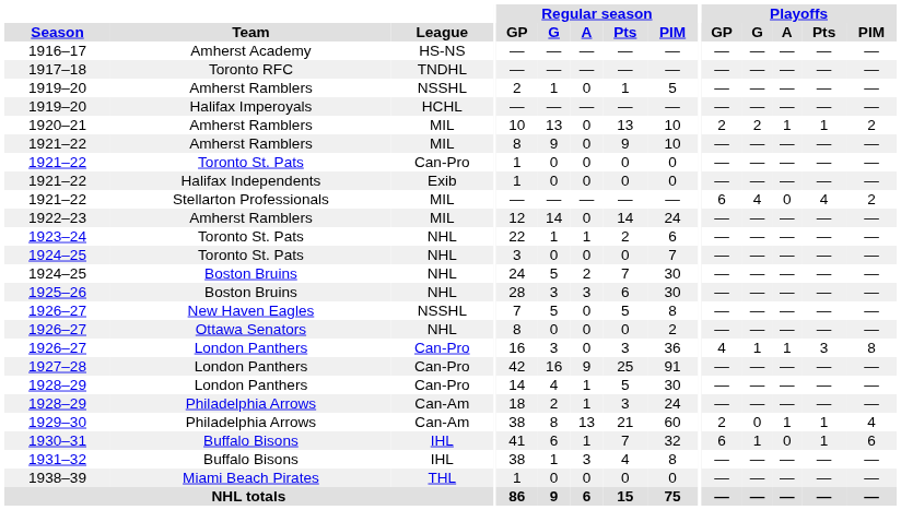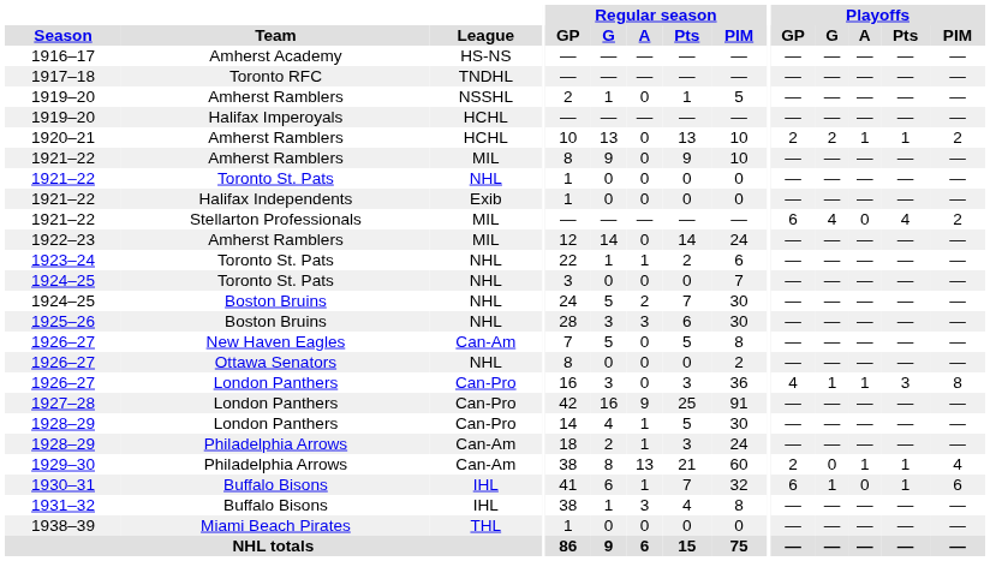1920–21 | League: MIL -> HCHL
1921–22 / Toronto St. Pats | League: Can-Pro -> NHL
1926–27 / New Haven Eagles | League: NSSHL -> Can-Am
